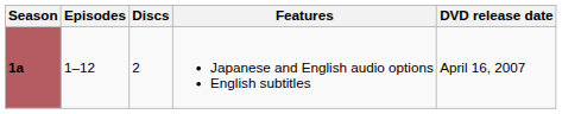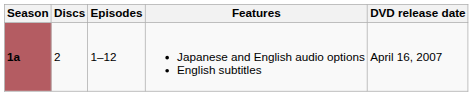columns swapped: Episodes <-> Discs
